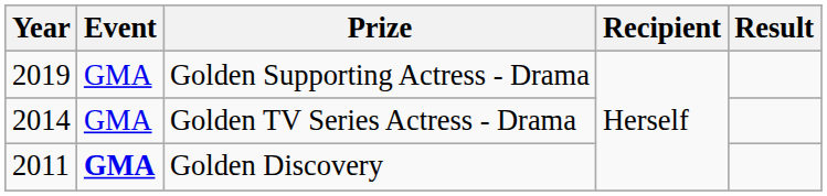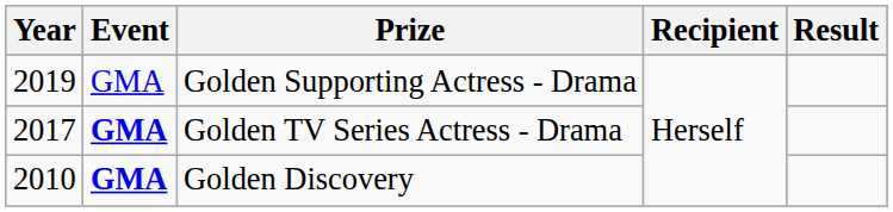Golden TV Series Actress - Drama | Year: 2014 -> 2017
Golden TV Series Actress - Drama | Event: normal -> bold
Golden Discovery | Year: 2011 -> 2010
